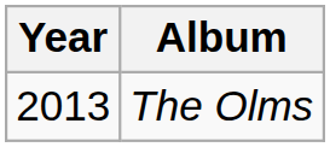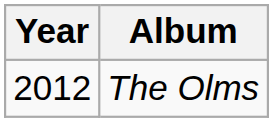The Olms | Year: 2013 -> 2012
